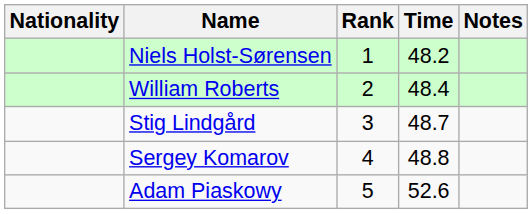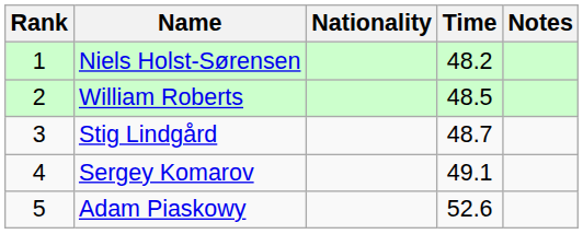columns swapped: Rank <-> Nationality
William Roberts | Time: 48.4 -> 48.5
Sergey Komarov | Time: 48.8 -> 49.1
